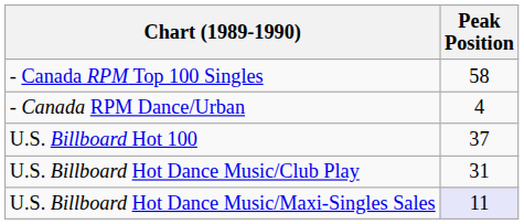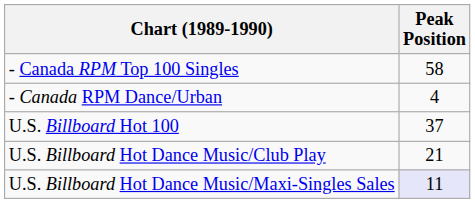U.S. Billboard Hot Dance Music/Club Play | Peak Position: 31 -> 21
